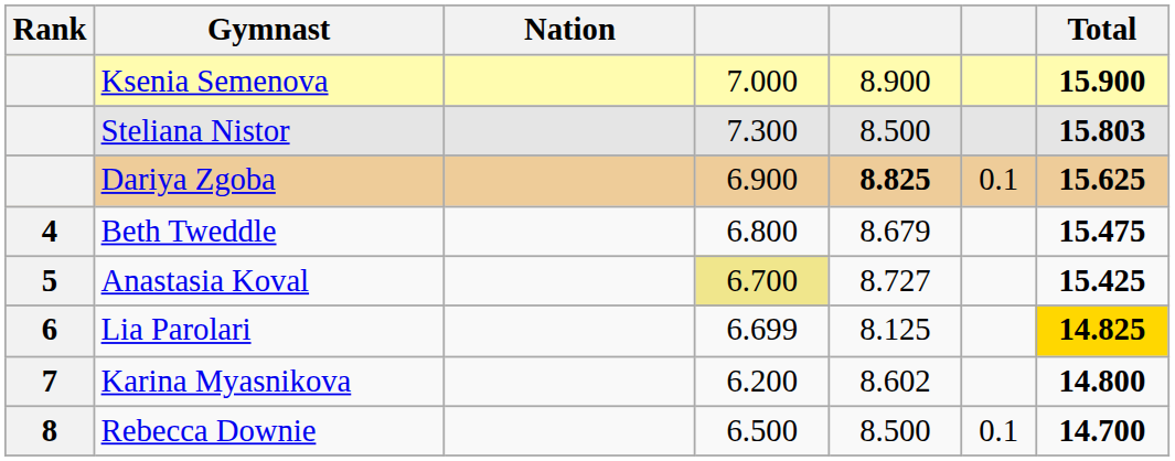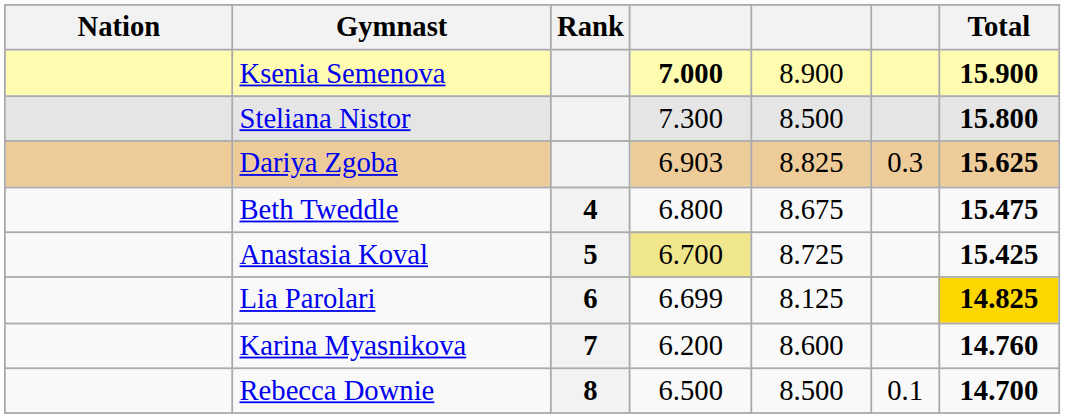columns swapped: Rank <-> Nation
Ksenia Semenova | column 4: normal -> bold
Steliana Nistor | Total: 15.803 -> 15.800
Dariya Zgoba | column 4: 6.900 -> 6.903
Dariya Zgoba | column 5: bold -> normal
Dariya Zgoba | column 6: 0.1 -> 0.3
Beth Tweddle | column 5: 8.679 -> 8.675
Anastasia Koval | column 5: 8.727 -> 8.725
Karina Myasnikova | column 5: 8.602 -> 8.600
Karina Myasnikova | Total: 14.800 -> 14.760
